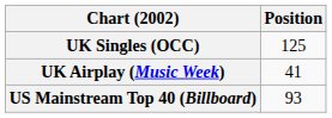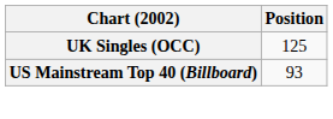- row: UK Airplay (Music Week) | 41
